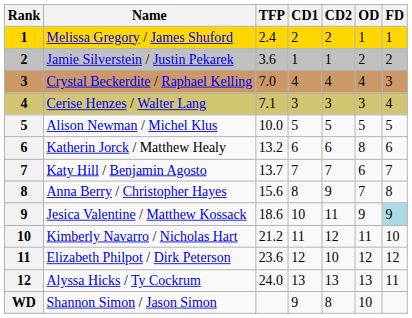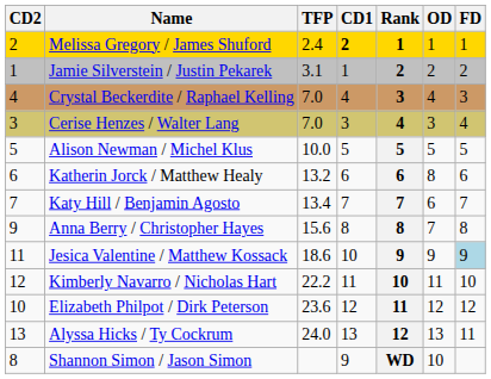columns swapped: Rank <-> CD2
Melissa Gregory / James Shuford | CD1: normal -> bold
Jamie Silverstein / Justin Pekarek | TFP: 3.6 -> 3.1
Cerise Henzes / Walter Lang | TFP: 7.1 -> 7.0
Katy Hill / Benjamin Agosto | TFP: 13.7 -> 13.4
Kimberly Navarro / Nicholas Hart | TFP: 21.2 -> 22.2
